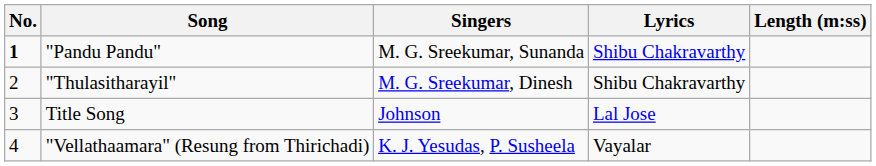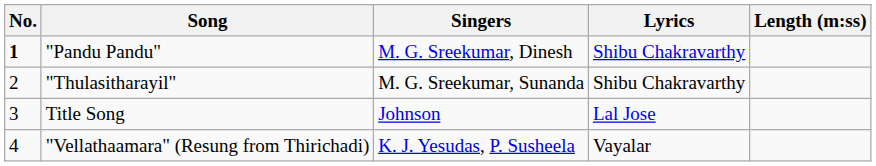"Pandu Pandu" | Singers: M. G. Sreekumar, Sunanda -> M. G. Sreekumar, Dinesh
"Thulasitharayil" | Singers: M. G. Sreekumar, Dinesh -> M. G. Sreekumar, Sunanda
